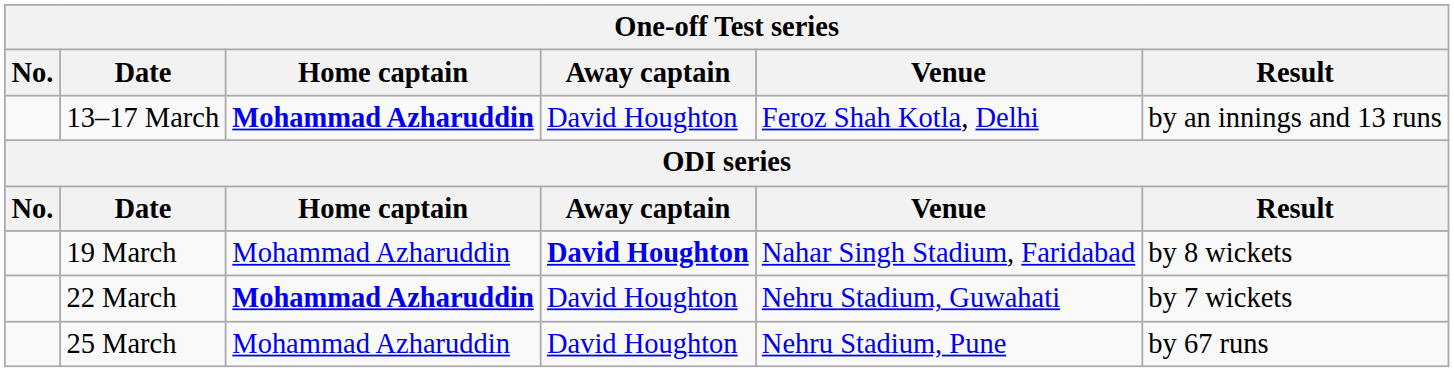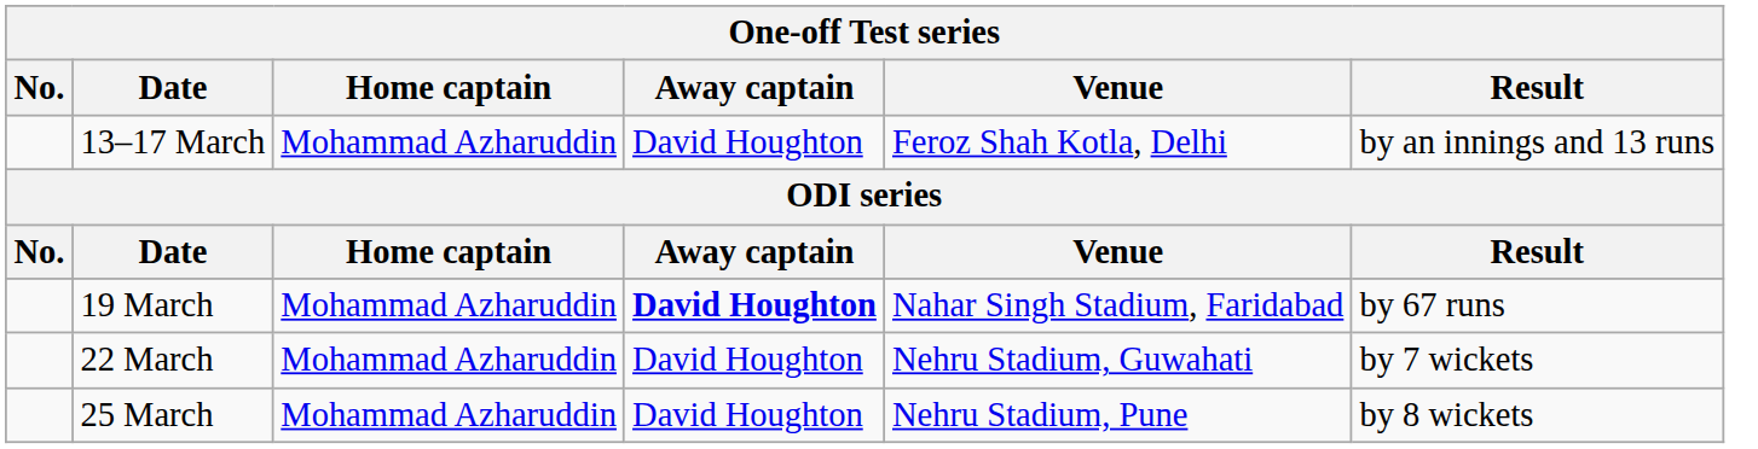13–17 March | Home captain: bold -> normal
19 March | Result: by 8 wickets -> by 67 runs
22 March | Home captain: bold -> normal
25 March | Result: by 67 runs -> by 8 wickets
